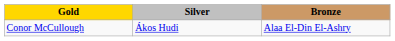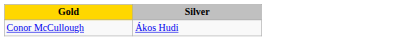- column: Bronze | Alaa El-Din El-Ashry
